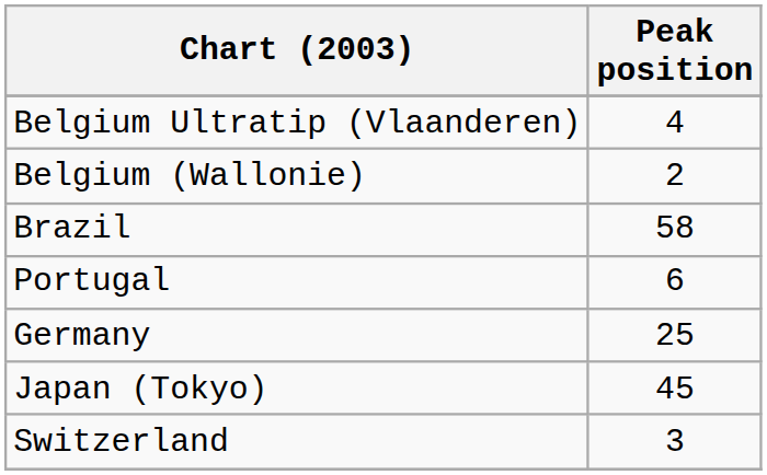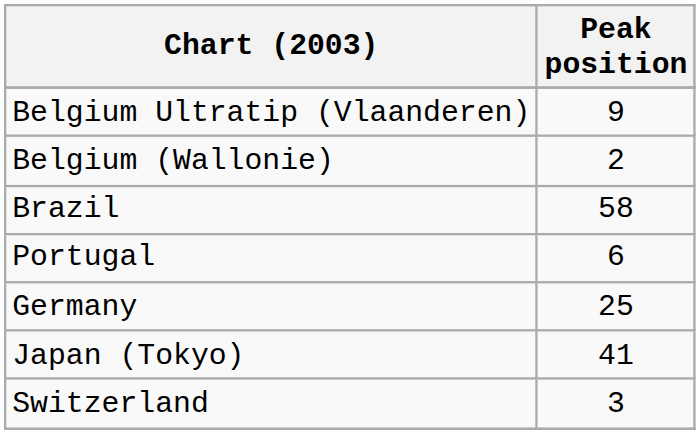Belgium Ultratip (Vlaanderen) | Peak position: 4 -> 9
Japan (Tokyo) | Peak position: 45 -> 41
